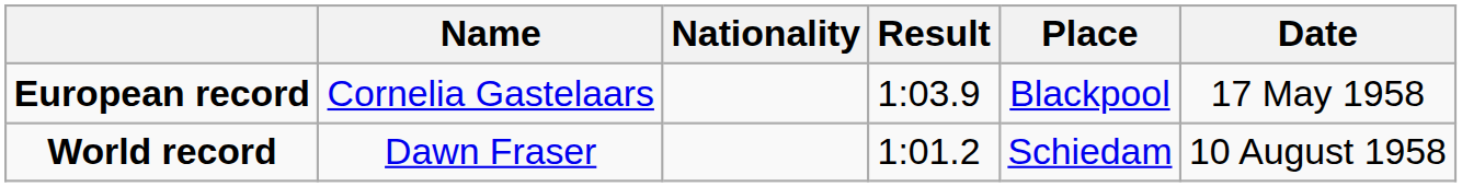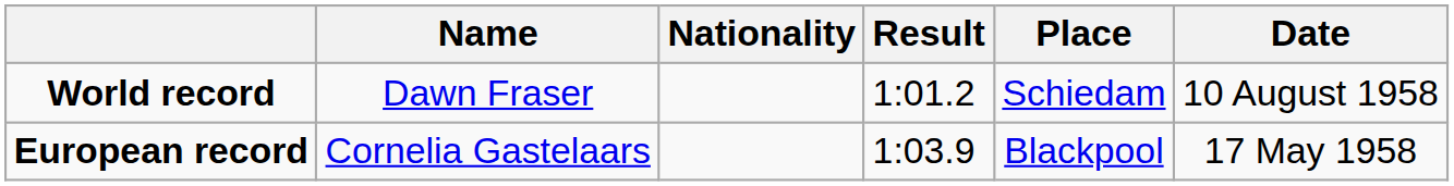rows swapped: World record <-> European record
